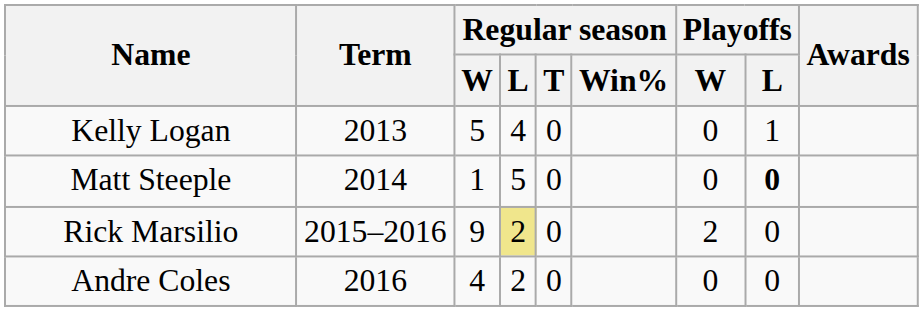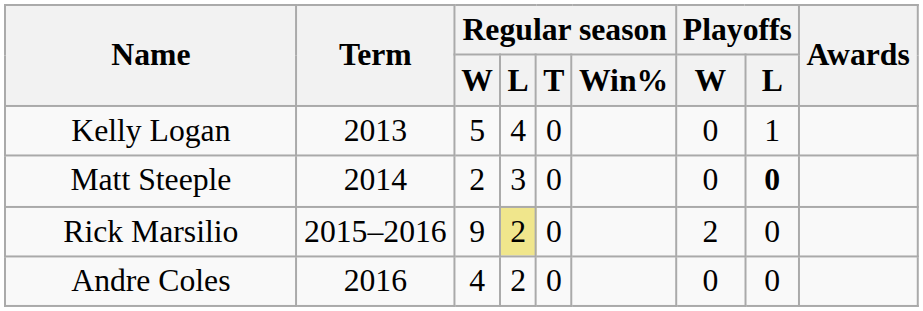Matt Steeple | Regular season / W: 1 -> 2
Matt Steeple | Regular season / L: 5 -> 3
